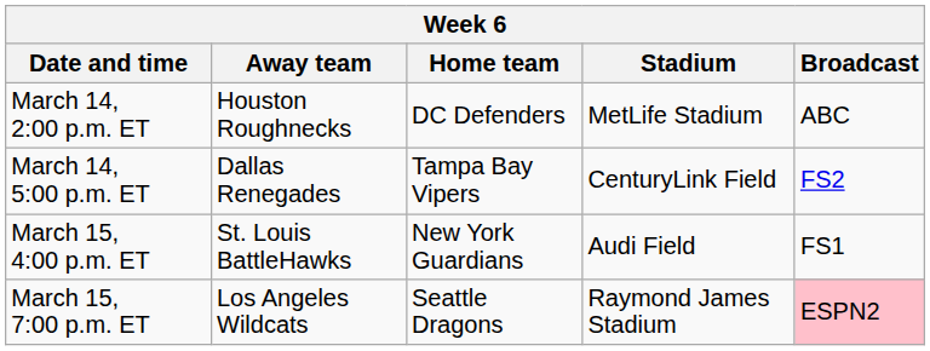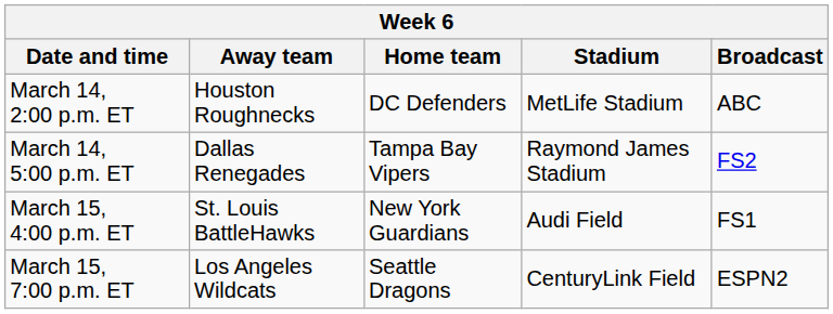March 14, 5:00 p.m. ET | Stadium: CenturyLink Field -> Raymond James Stadium
March 15, 7:00 p.m. ET | Stadium: Raymond James Stadium -> CenturyLink Field
March 15, 7:00 p.m. ET | Broadcast: pink background -> no background
